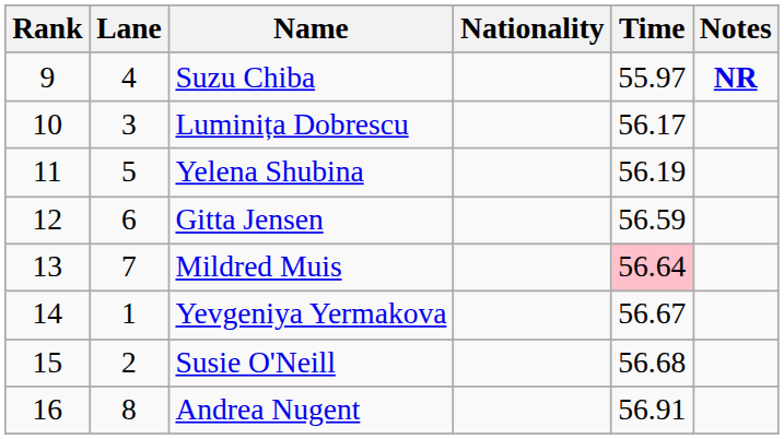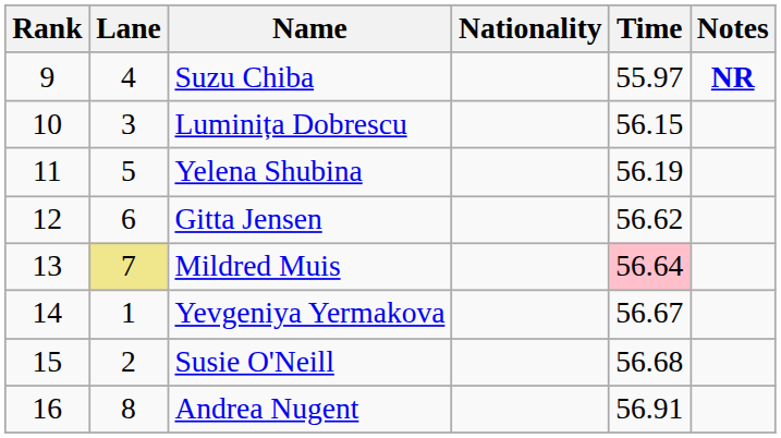Luminița Dobrescu | Time: 56.17 -> 56.15
Gitta Jensen | Time: 56.59 -> 56.62
Mildred Muis | Lane: no background -> khaki background
